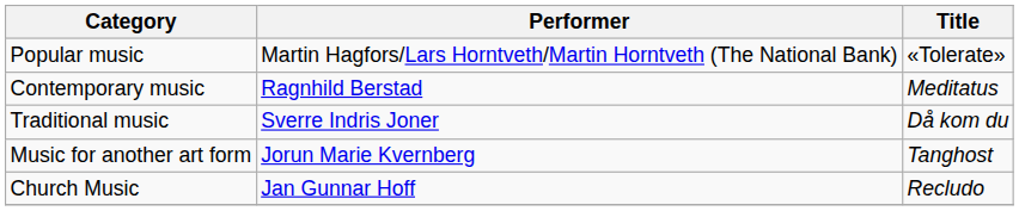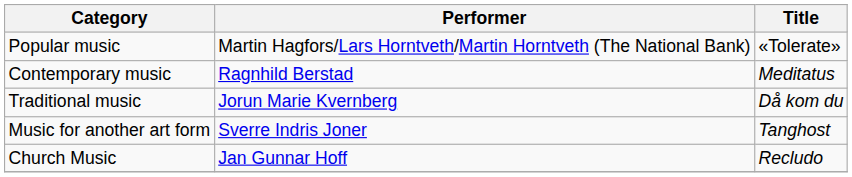Traditional music | Performer: Sverre Indris Joner -> Jorun Marie Kvernberg
Music for another art form | Performer: Jorun Marie Kvernberg -> Sverre Indris Joner
